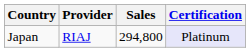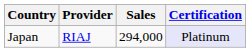Japan | Sales: 294,800 -> 294,000
